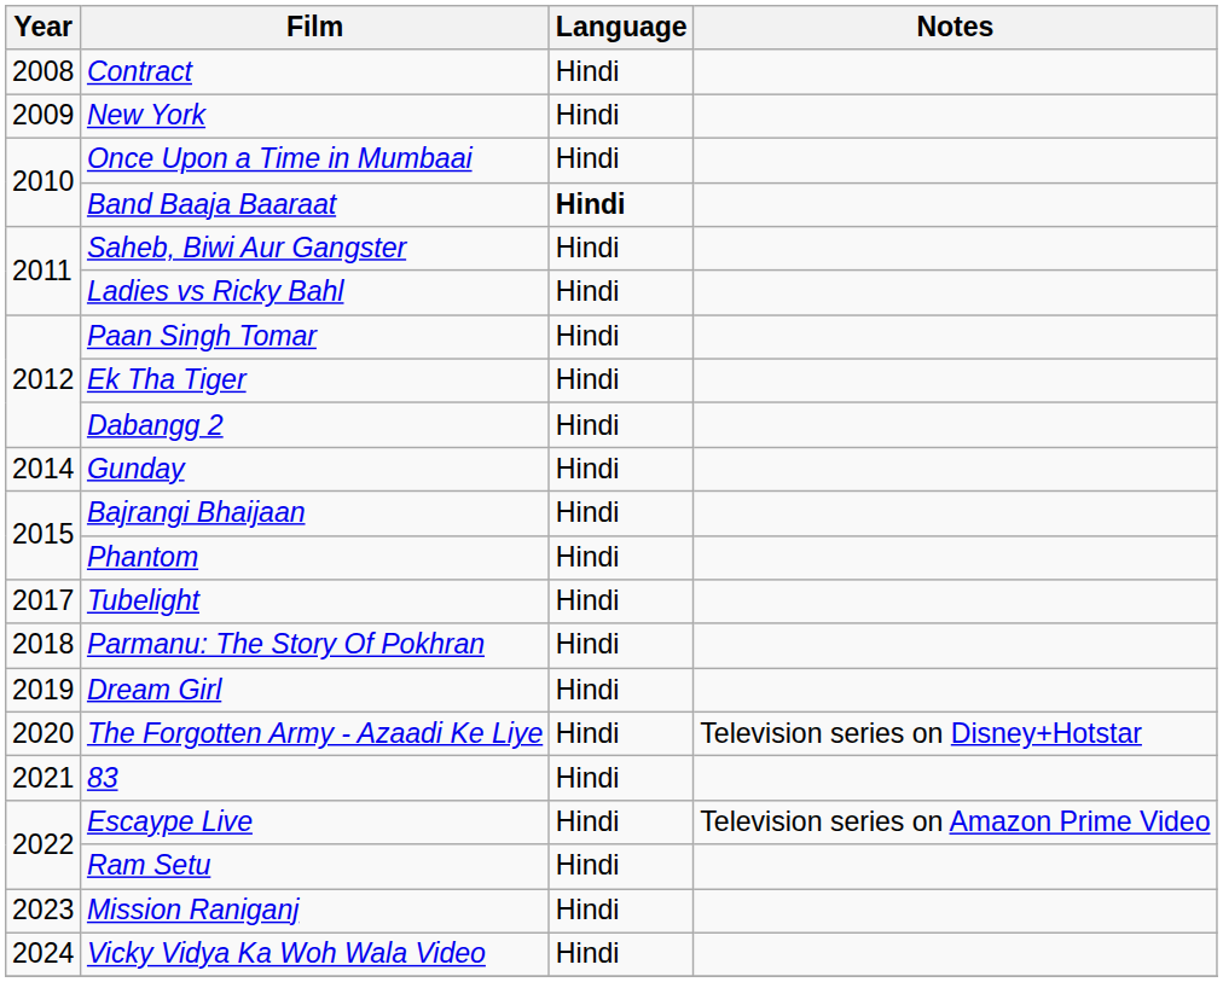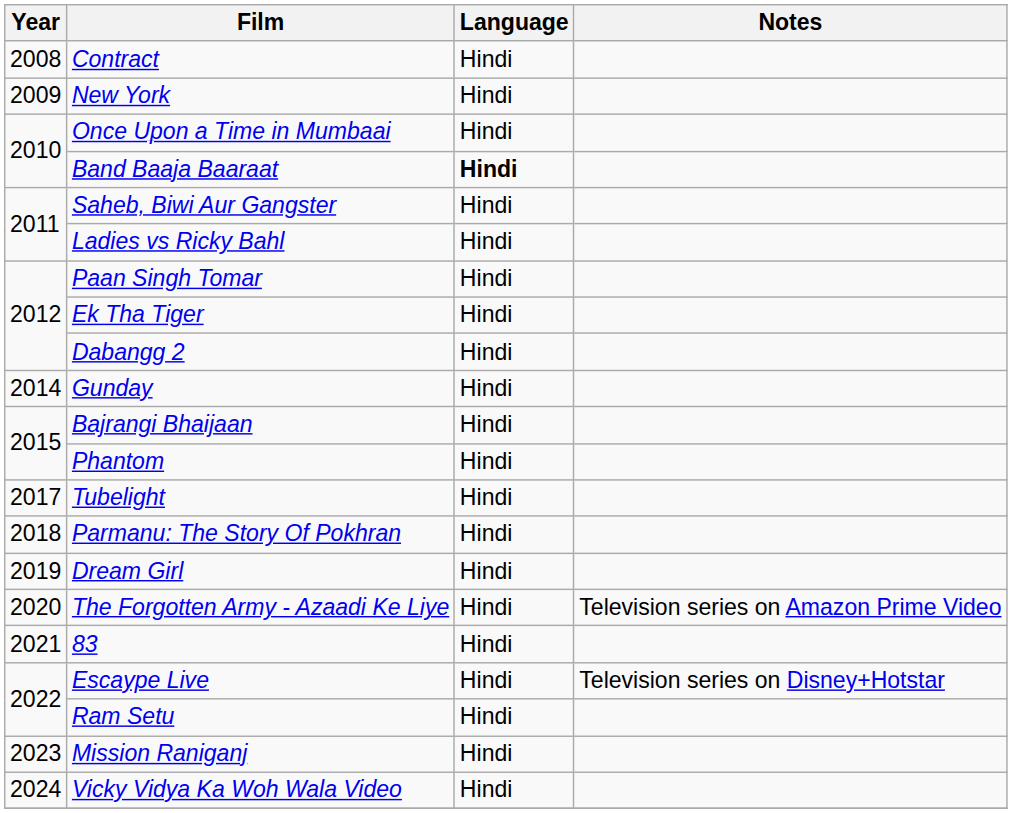The Forgotten Army - Azaadi Ke Liye | Notes: Television series on Disney+Hotstar -> Television series on Amazon Prime Video
Escaype Live | Notes: Television series on Amazon Prime Video -> Television series on Disney+Hotstar
